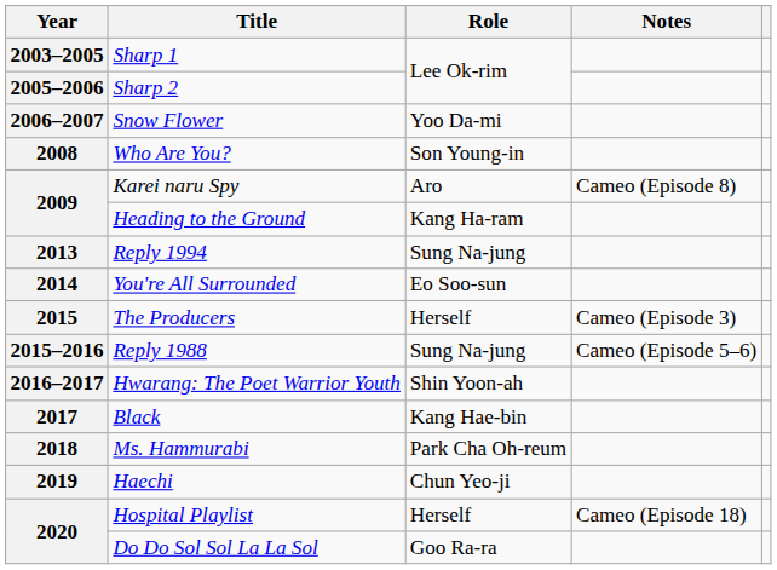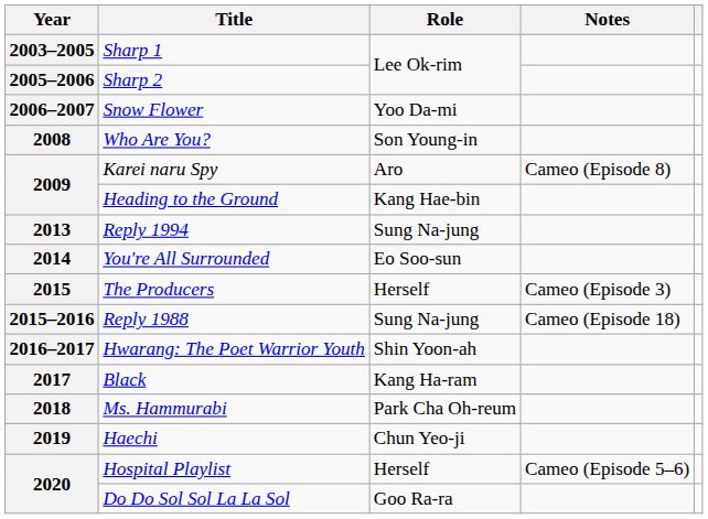Heading to the Ground | Role: Kang Ha-ram -> Kang Hae-bin
Reply 1988 | Notes: Cameo (Episode 5–6) -> Cameo (Episode 18)
Black | Role: Kang Hae-bin -> Kang Ha-ram
Hospital Playlist | Notes: Cameo (Episode 18) -> Cameo (Episode 5–6)
